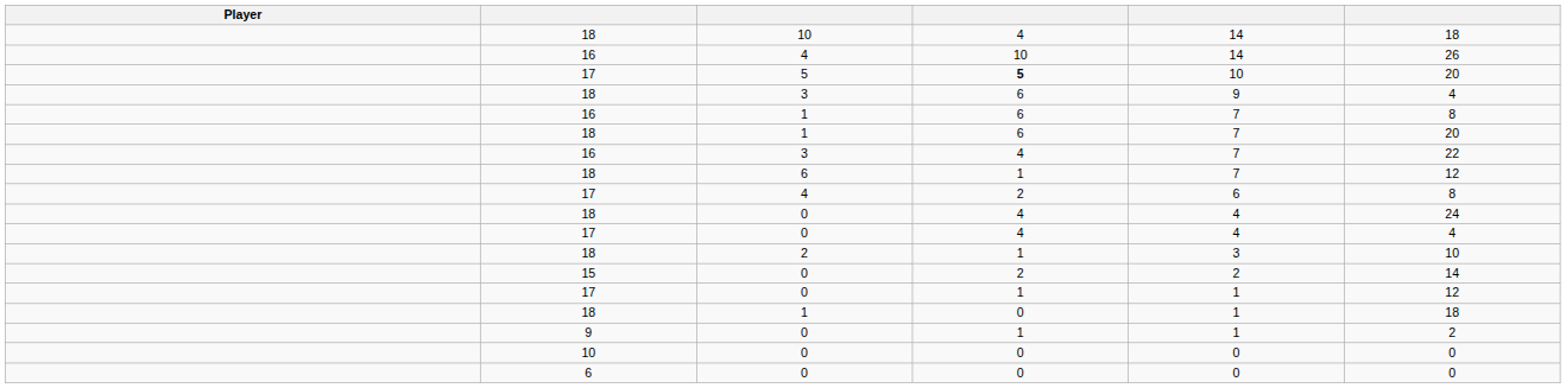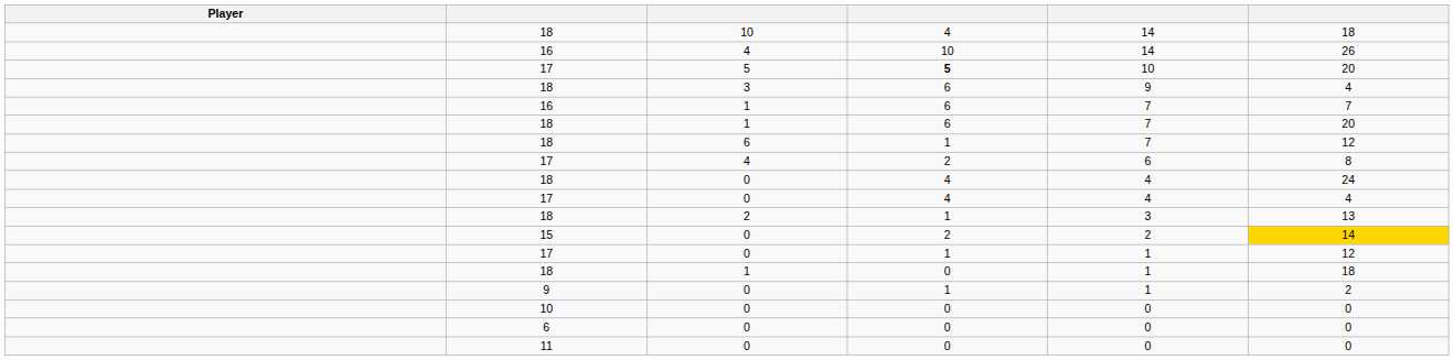16 / 1 | column 6: 8 -> 7
- row: 16 | 3 | 4 | 7 | 22
18 / 2 | column 6: 10 -> 13
15 | column 6: no background -> gold background
+ row: 11 | 0 | 0 | 0 | 0
